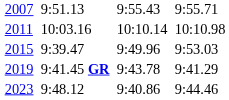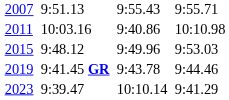2011 | column 5: 10:10.14 -> 9:40.86
2015 | column 3: 9:39.47 -> 9:48.12
2019 | column 7: 9:41.29 -> 9:44.46
2023 | column 3: 9:48.12 -> 9:39.47
2023 | column 5: 9:40.86 -> 10:10.14
2023 | column 7: 9:44.46 -> 9:41.29
